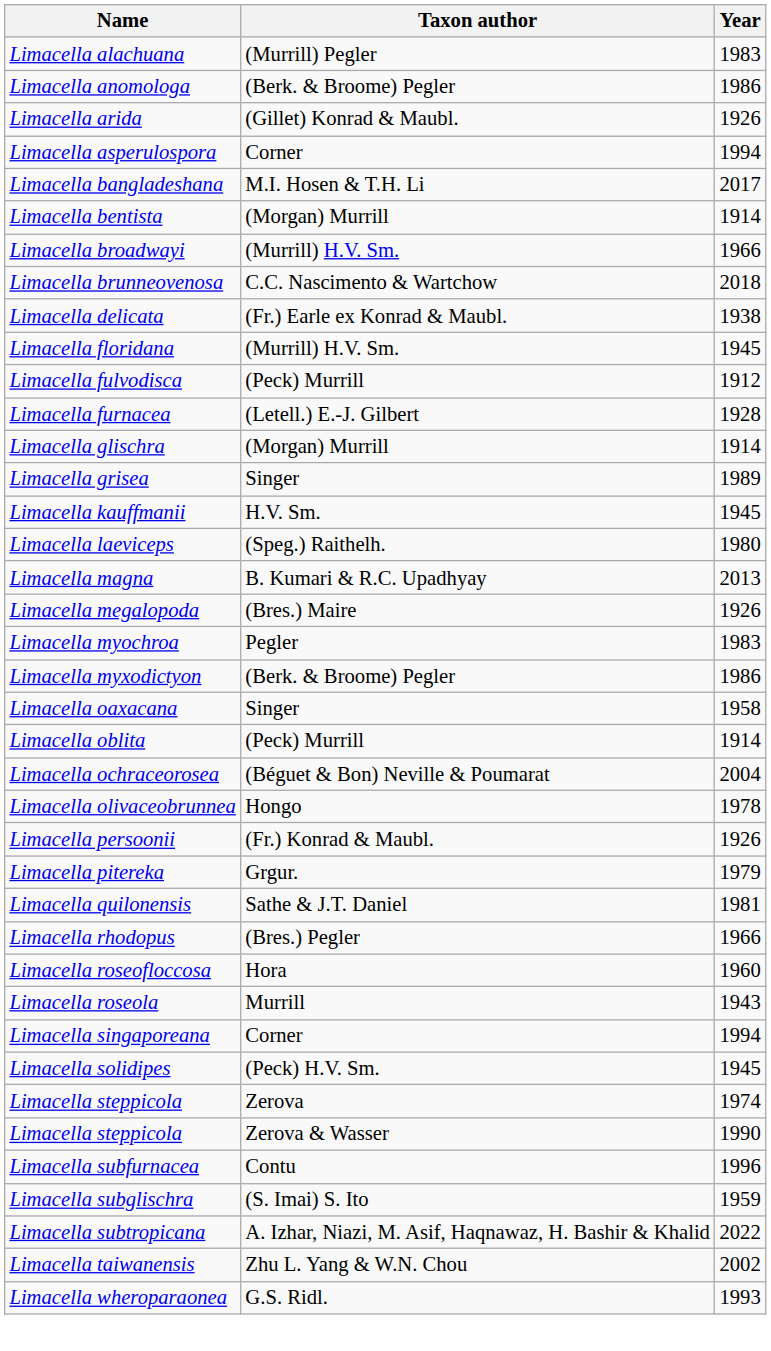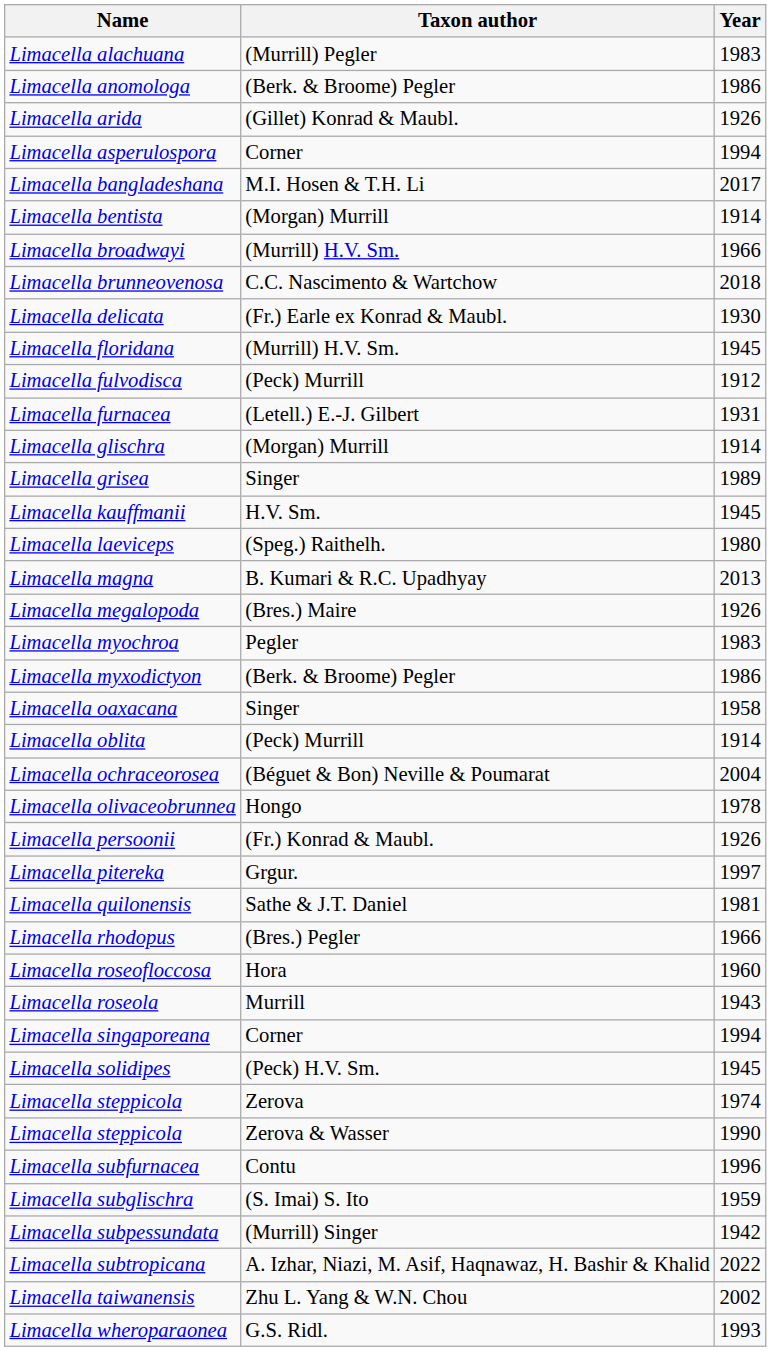Limacella delicata | Year: 1938 -> 1930
Limacella furnacea | Year: 1928 -> 1931
Limacella pitereka | Year: 1979 -> 1997
+ row: Limacella subpessundata | (Murrill) Singer | 1942
